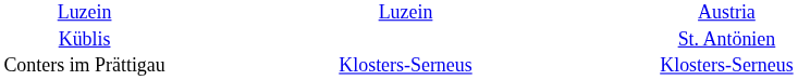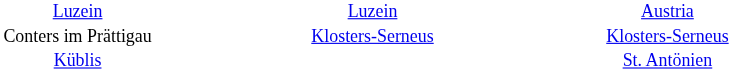rows swapped: Küblis <-> Conters im Prättigau
